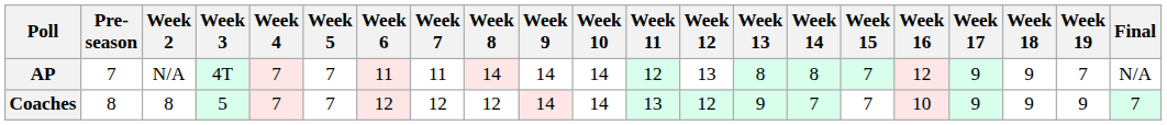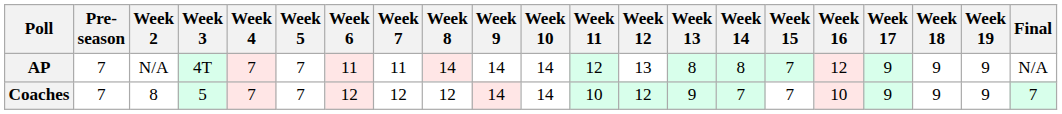AP | Week 19: 7 -> 9
Coaches | Pre- season: 8 -> 7
Coaches | Week 11: 13 -> 10
